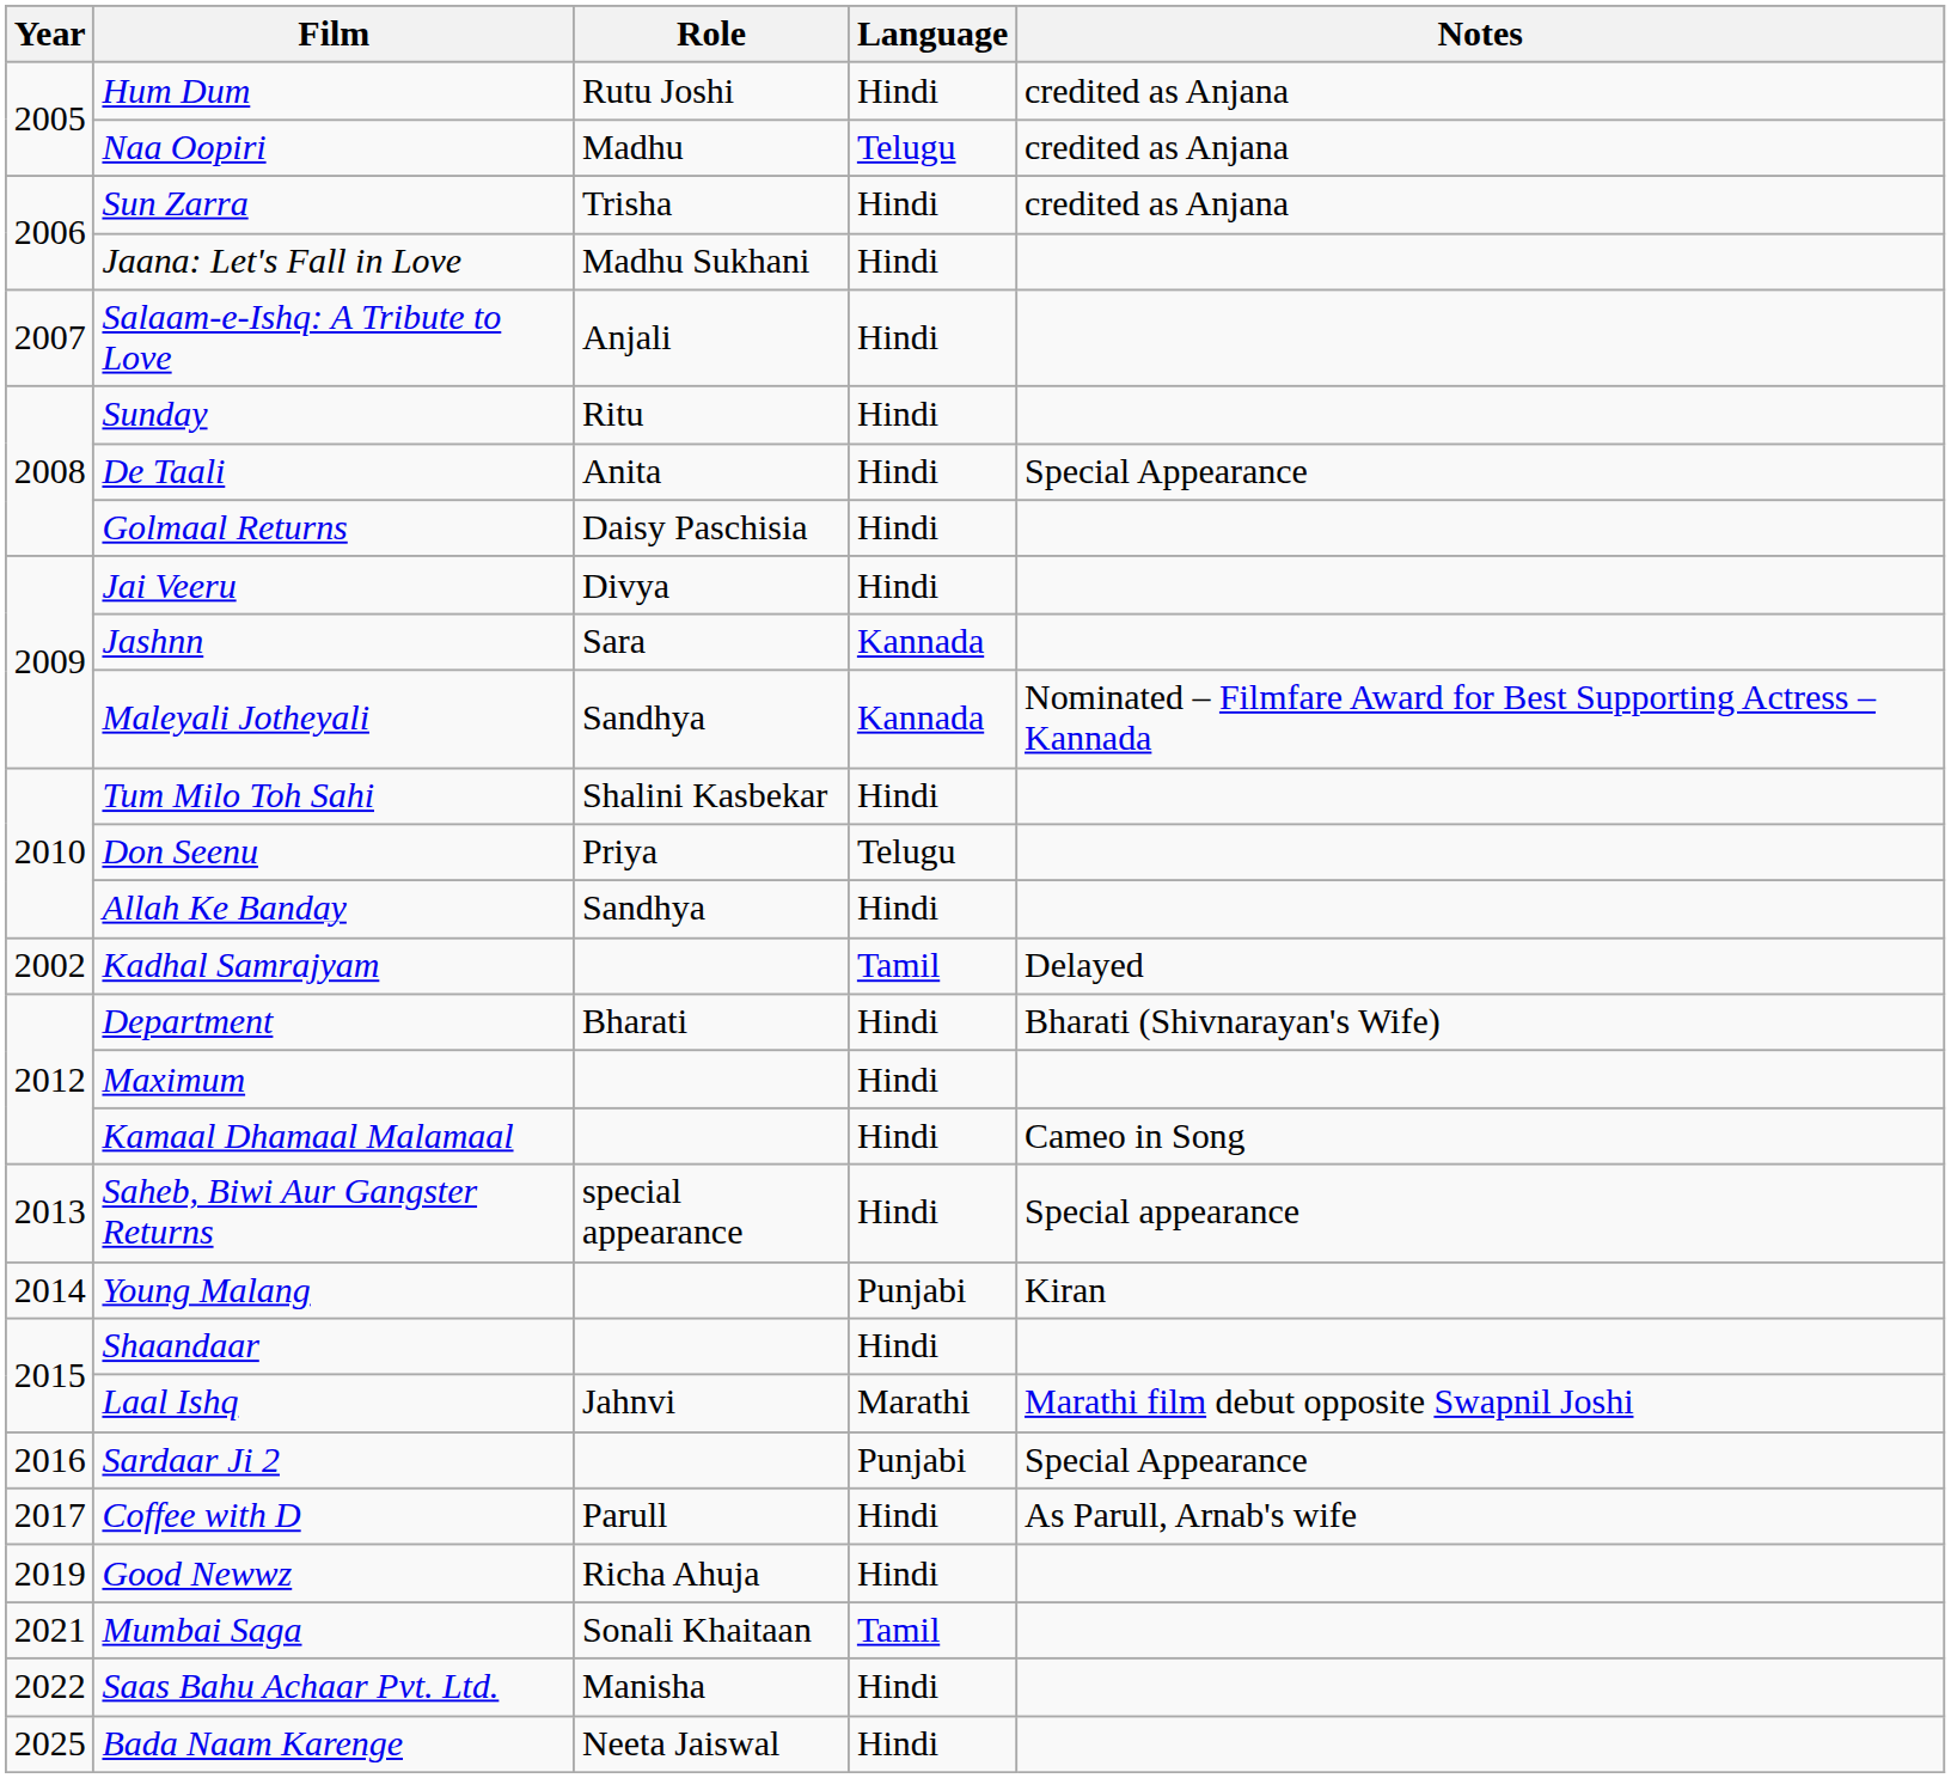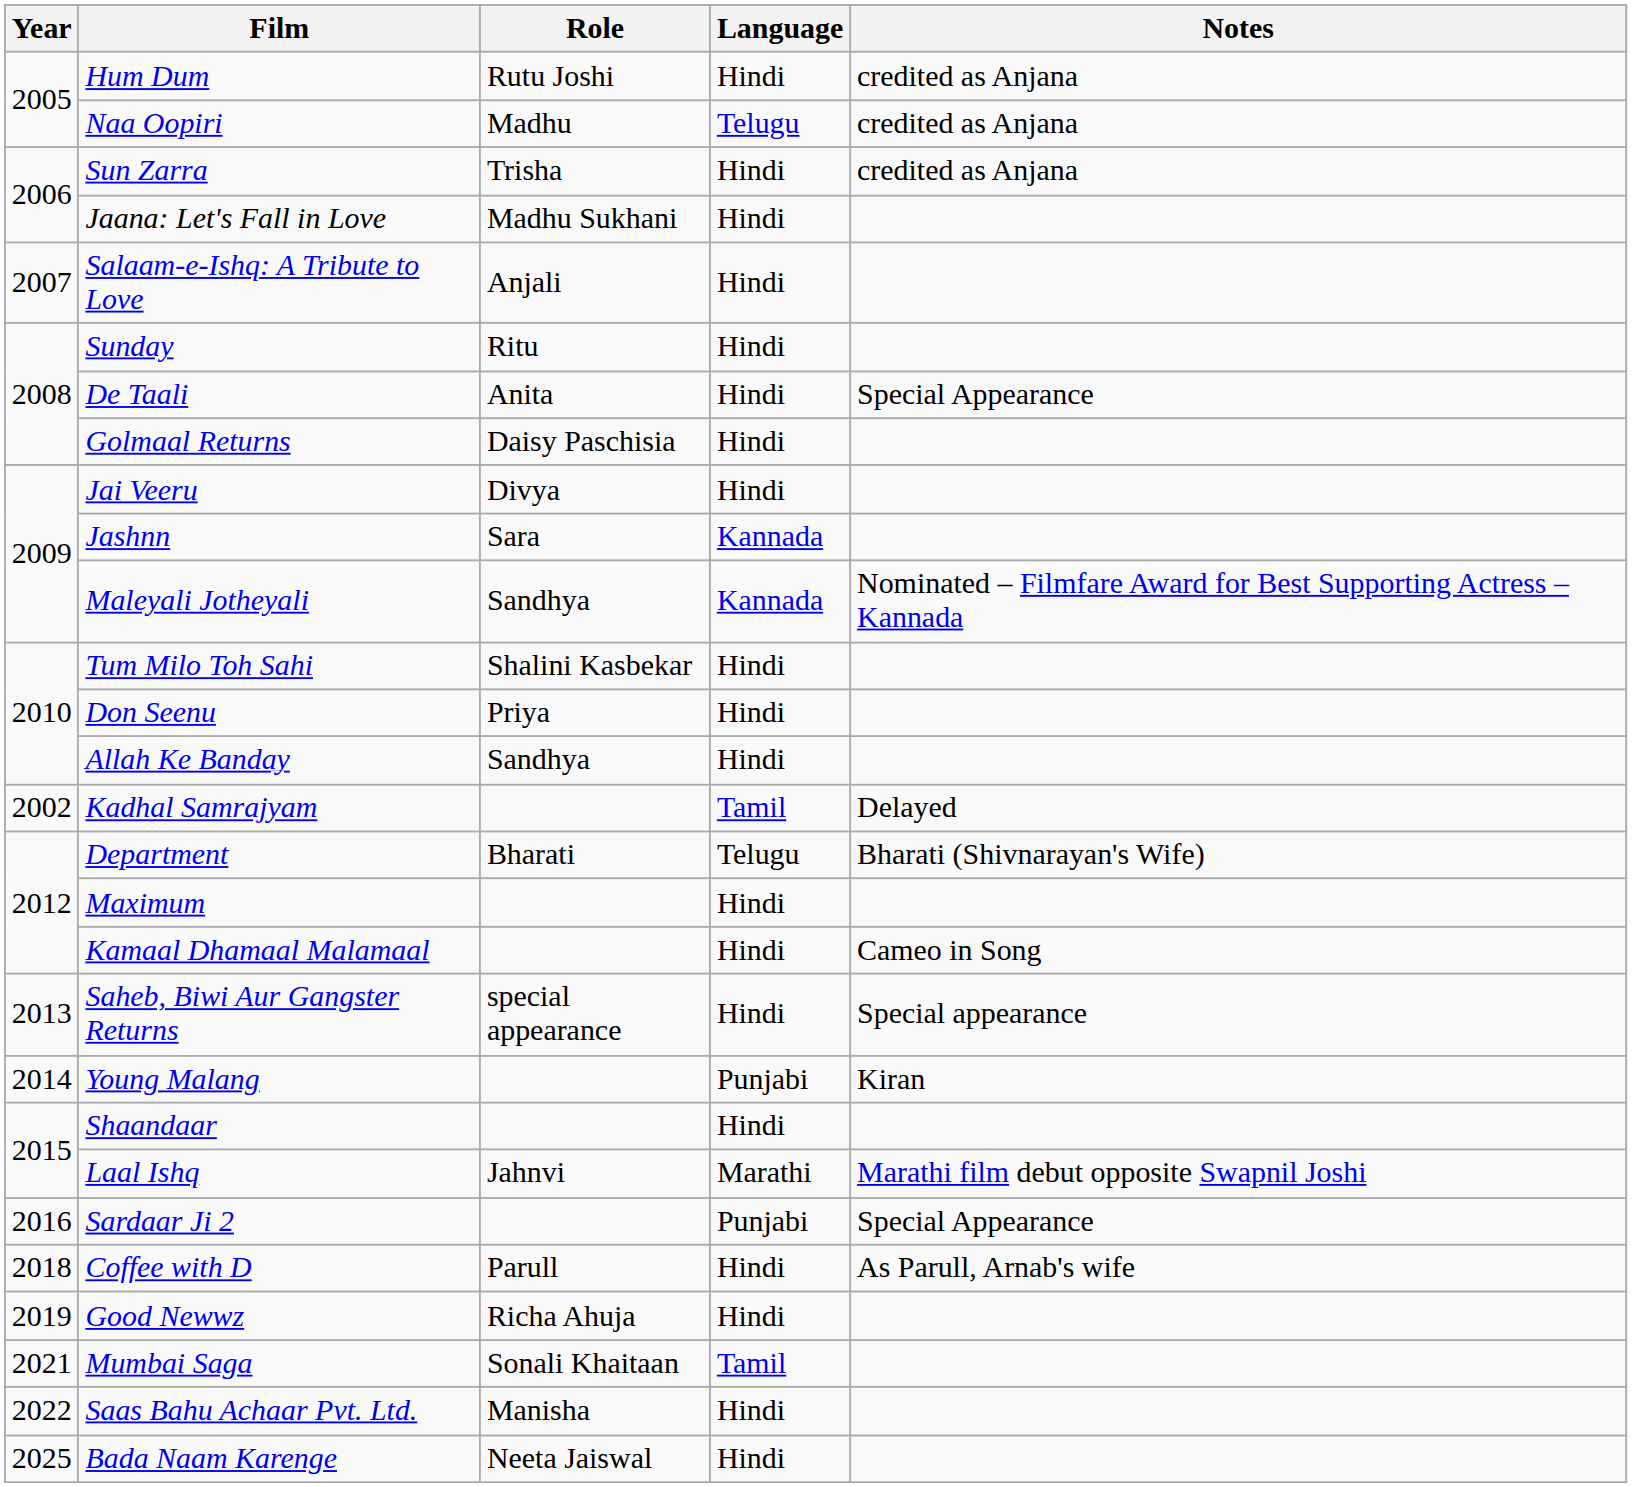Don Seenu | Language: Telugu -> Hindi
Department | Language: Hindi -> Telugu
Coffee with D | Year: 2017 -> 2018
